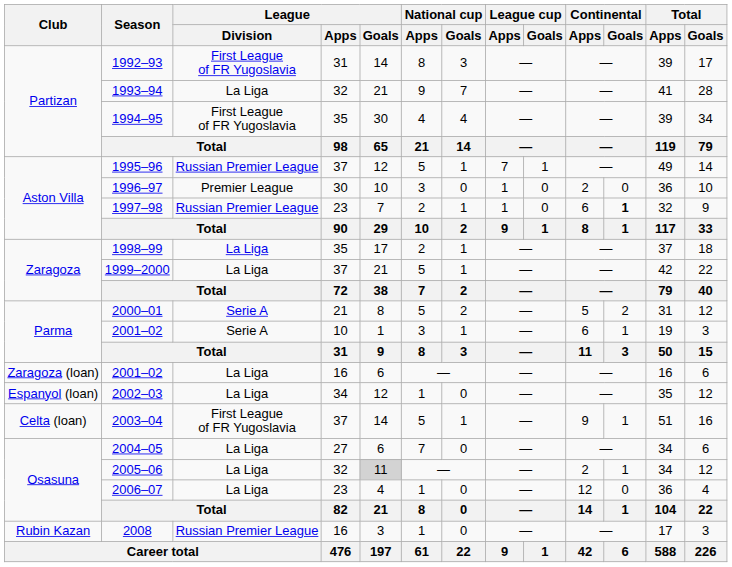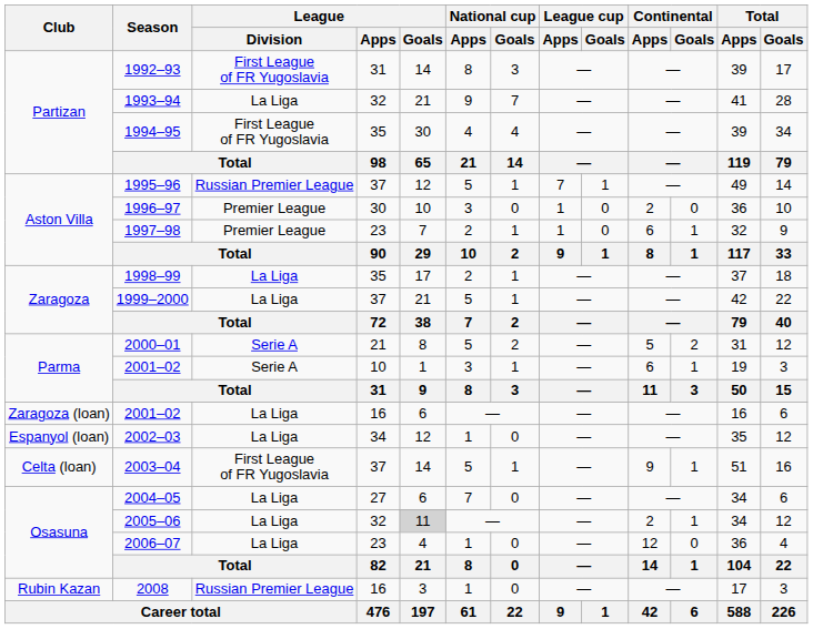1997–98 | League / Division: Russian Premier League -> Premier League
1997–98 | Continental / Goals: bold -> normal
